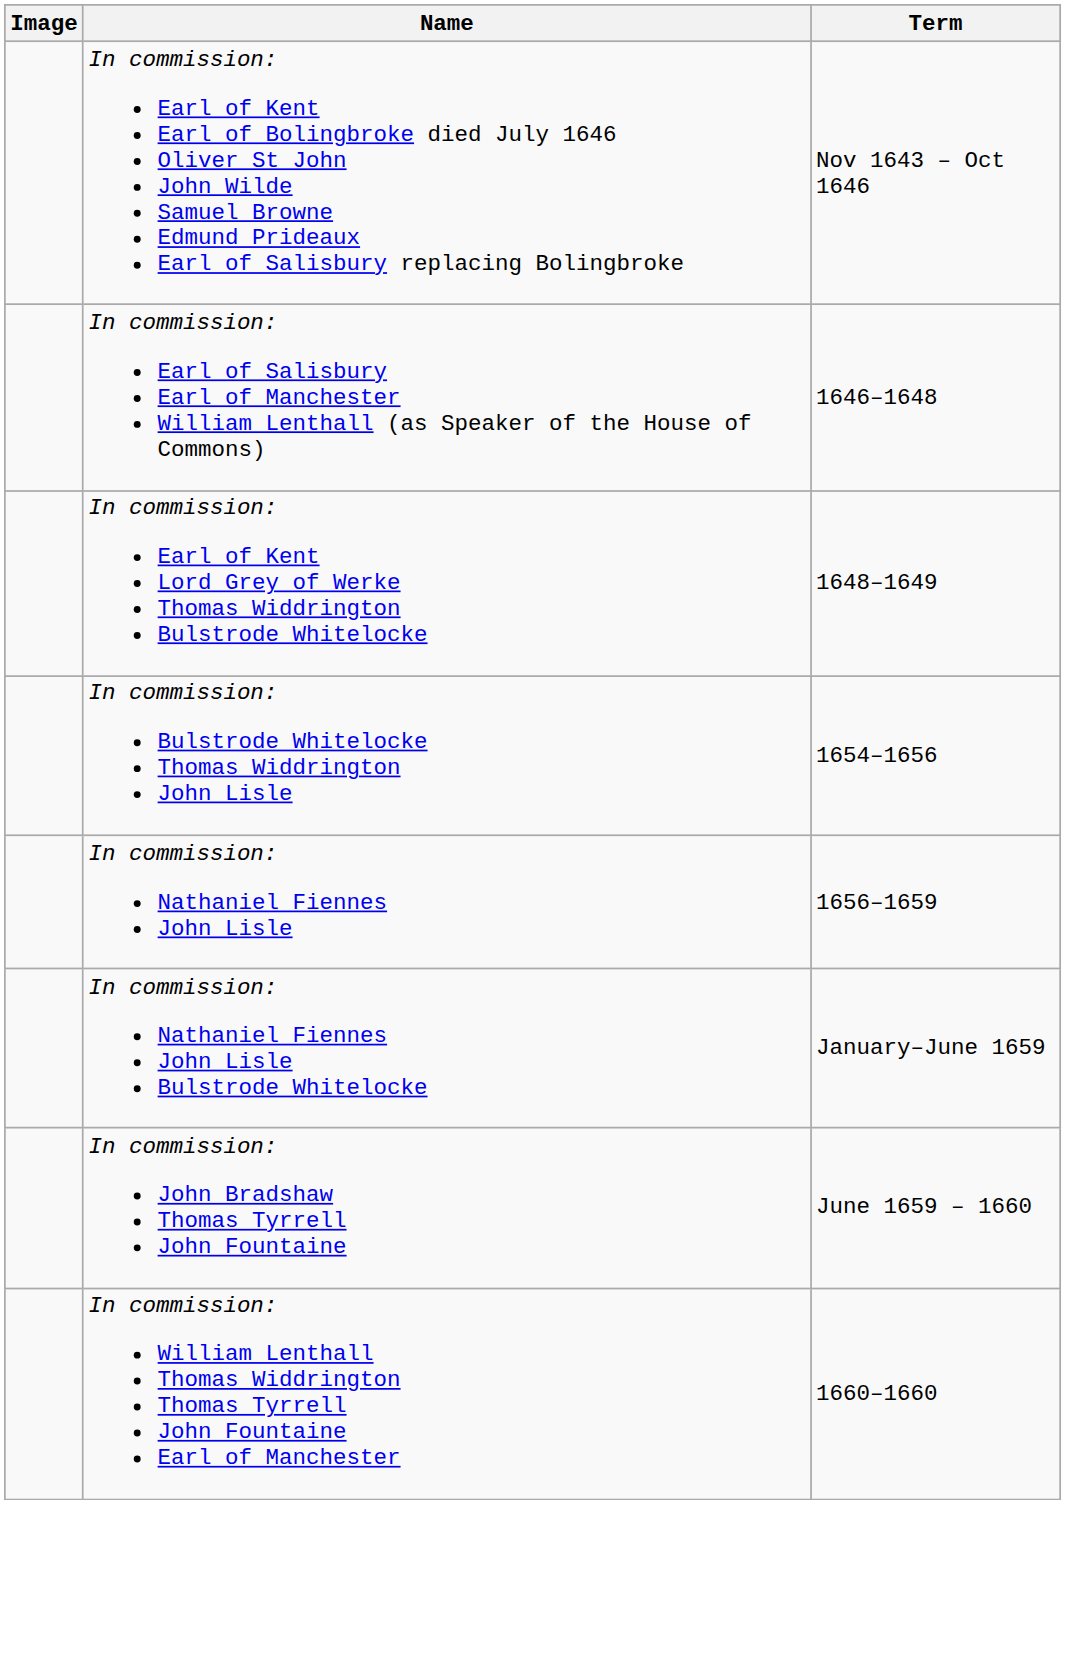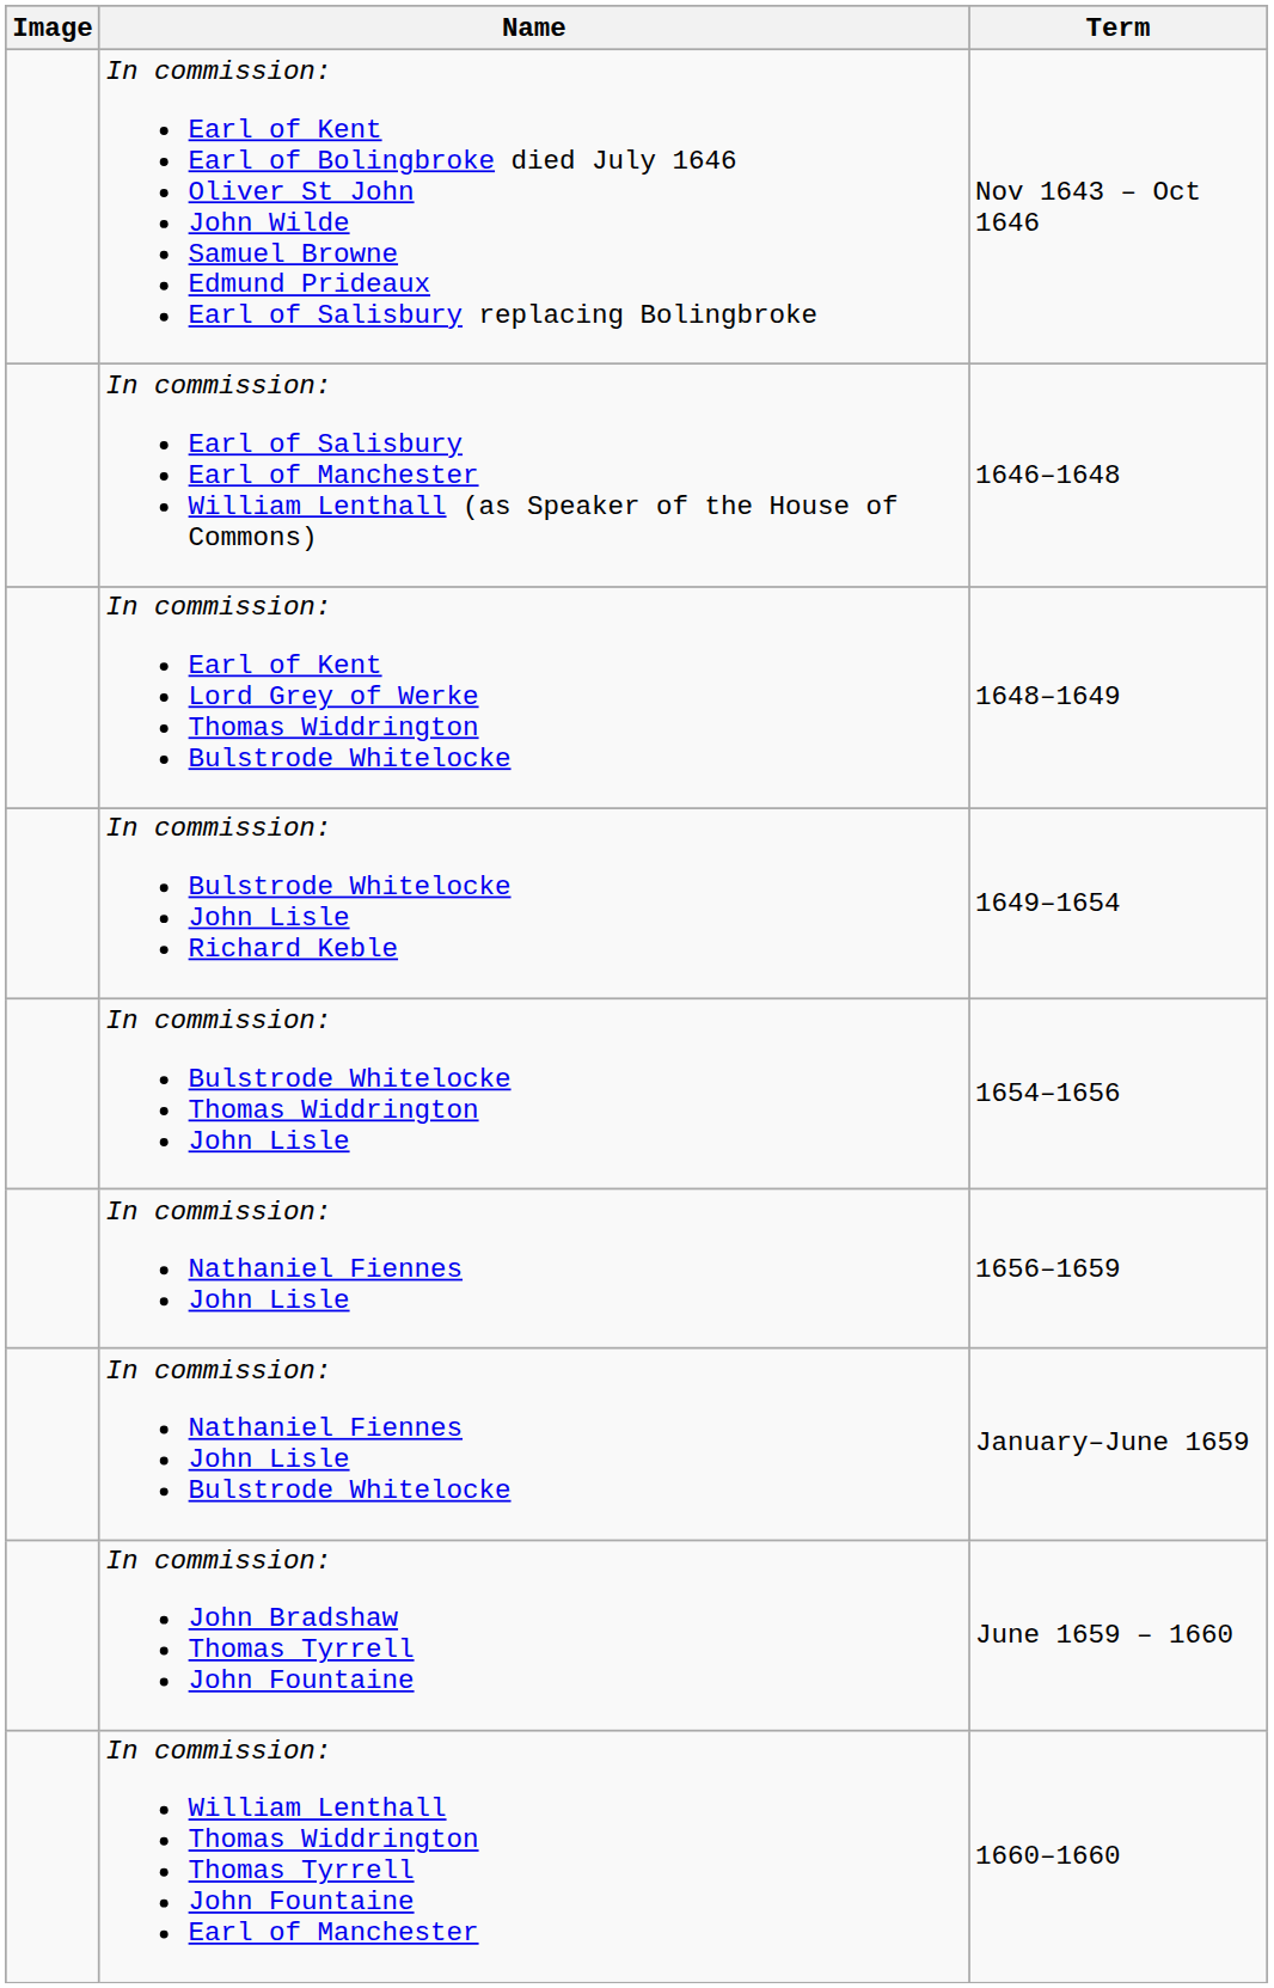+ row: In commission: Bulstrode Whitelocke John Lisle Richard Keble | 1649–1654
